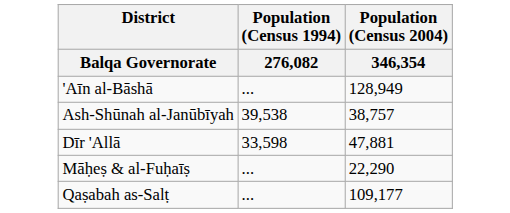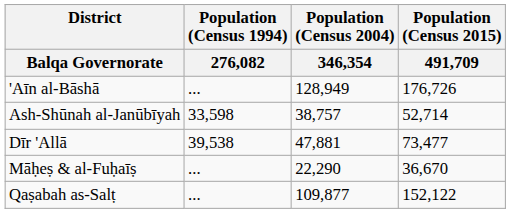+ column: Population (Census 2015) | 491,709 | 176,726 | 52,714 | 73,477 | 36,670 | 152,122
Ash-Shūnah al-Janūbīyah | Population (Census 1994) / 276,082: 39,538 -> 33,598
Dīr 'Allā | Population (Census 1994) / 276,082: 33,598 -> 39,538
Qaṣabah as-Salṭ | Population (Census 2004) / 346,354: 109,177 -> 109,877
